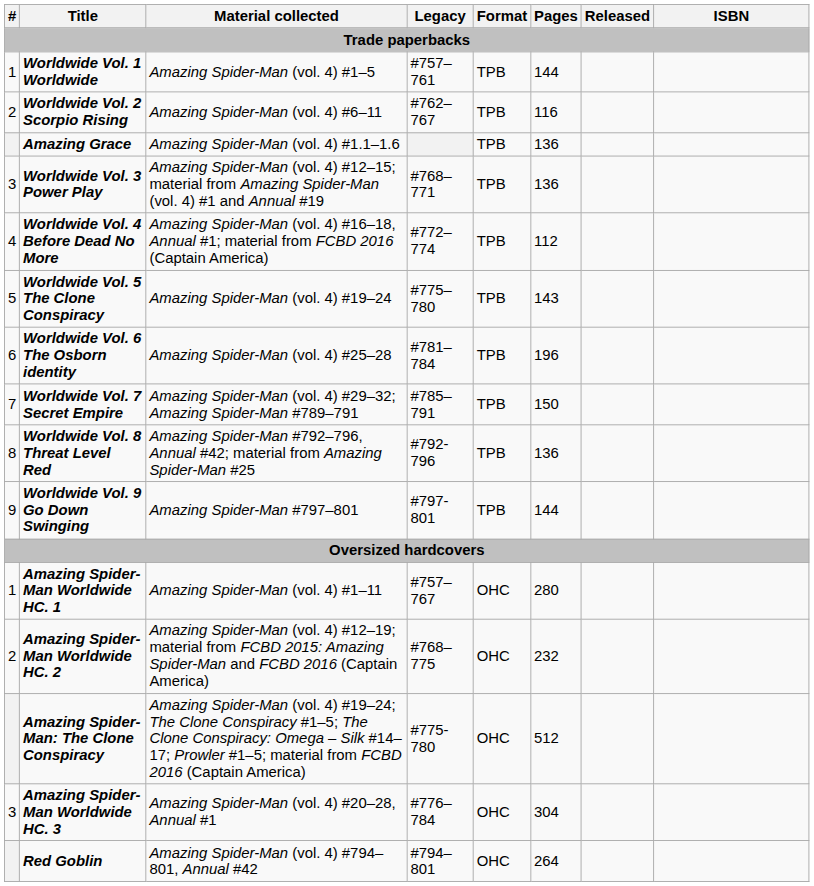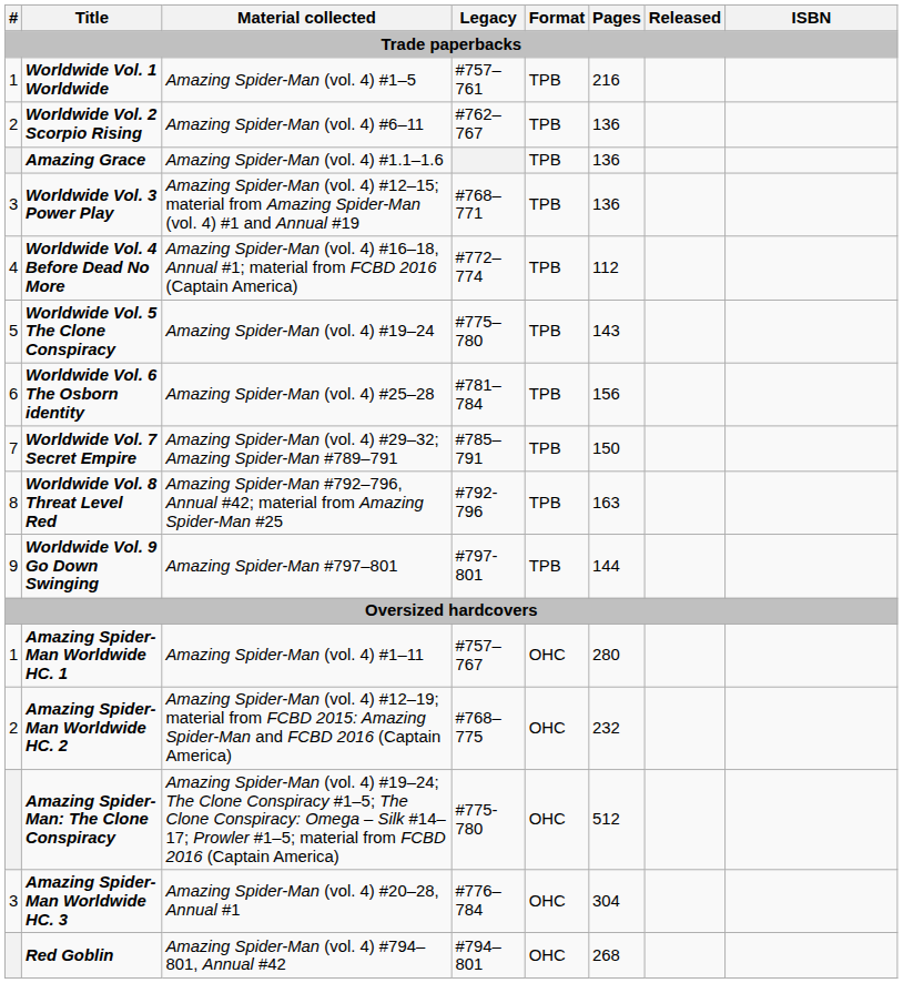Worldwide Vol. 1 Worldwide | Pages: 144 -> 216
Worldwide Vol. 2 Scorpio Rising | Pages: 116 -> 136
Worldwide Vol. 6 The Osborn identity | Pages: 196 -> 156
Worldwide Vol. 8 Threat Level Red | Pages: 136 -> 163
Red Goblin | Pages: 264 -> 268
